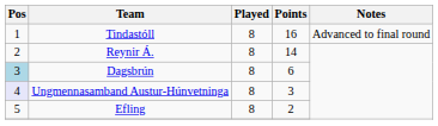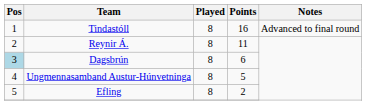Reynir Á. | Points: 14 -> 11
Ungmennasamband Austur-Húnvetninga | Pos: lavender background -> no background
Ungmennasamband Austur-Húnvetninga | Points: 3 -> 5
